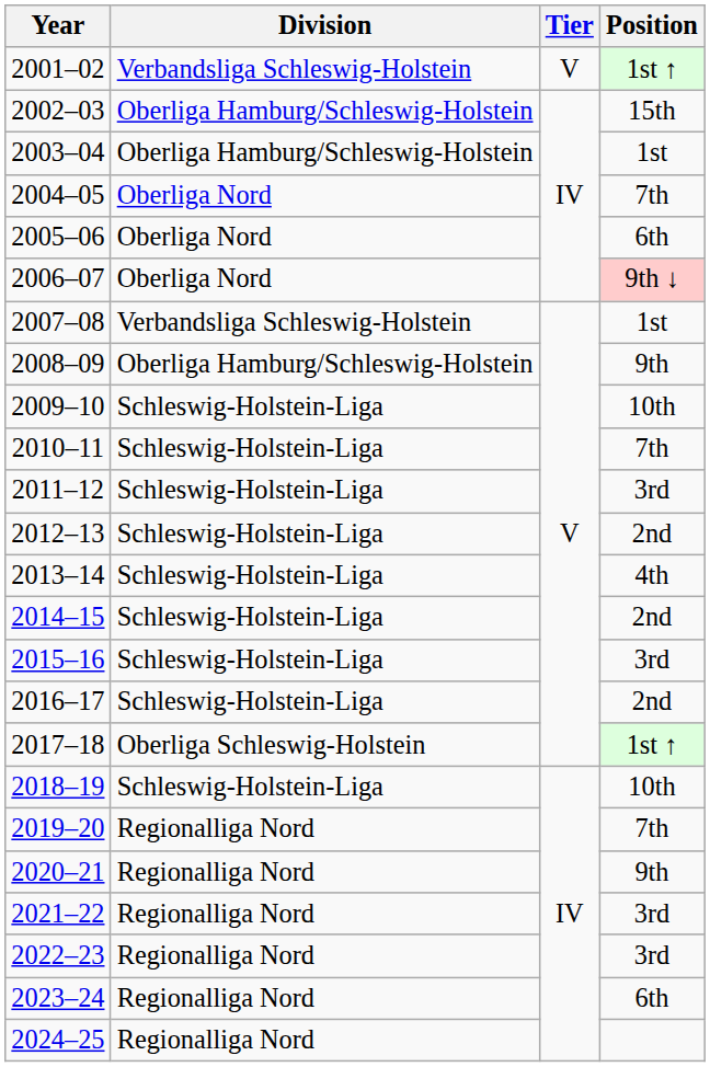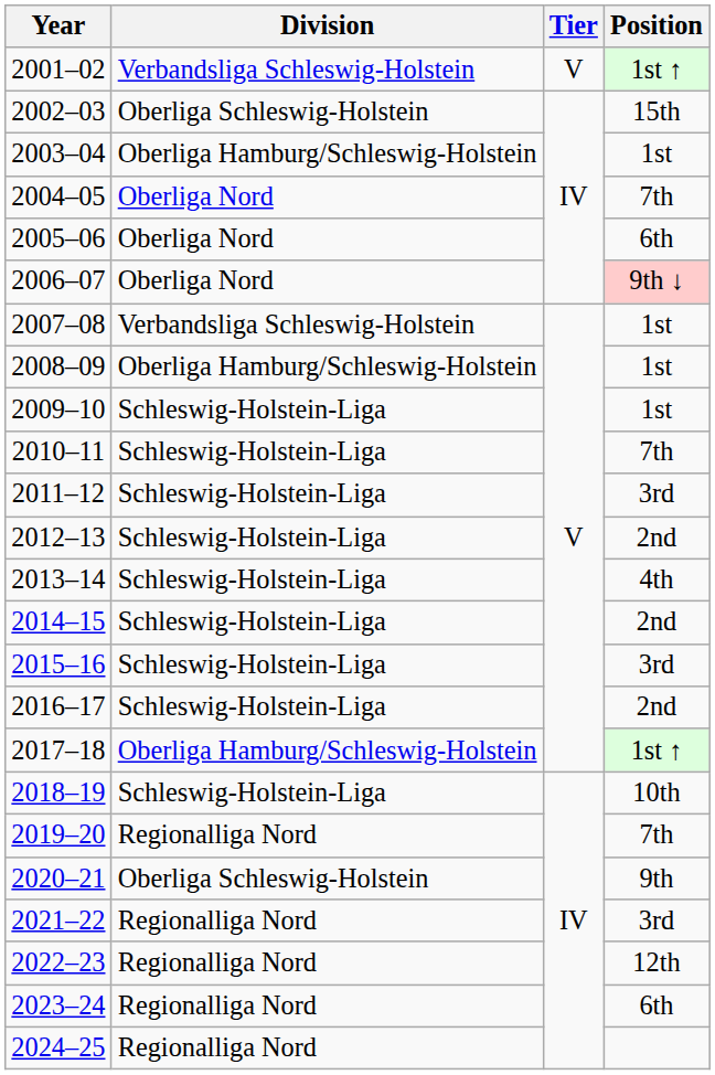2002–03 | Division: Oberliga Hamburg/Schleswig-Holstein -> Oberliga Schleswig-Holstein
2008–09 | Position: 9th -> 1st
2009–10 | Position: 10th -> 1st
2017–18 | Division: Oberliga Schleswig-Holstein -> Oberliga Hamburg/Schleswig-Holstein
2020–21 | Division: Regionalliga Nord -> Oberliga Schleswig-Holstein
2022–23 | Position: 3rd -> 12th
